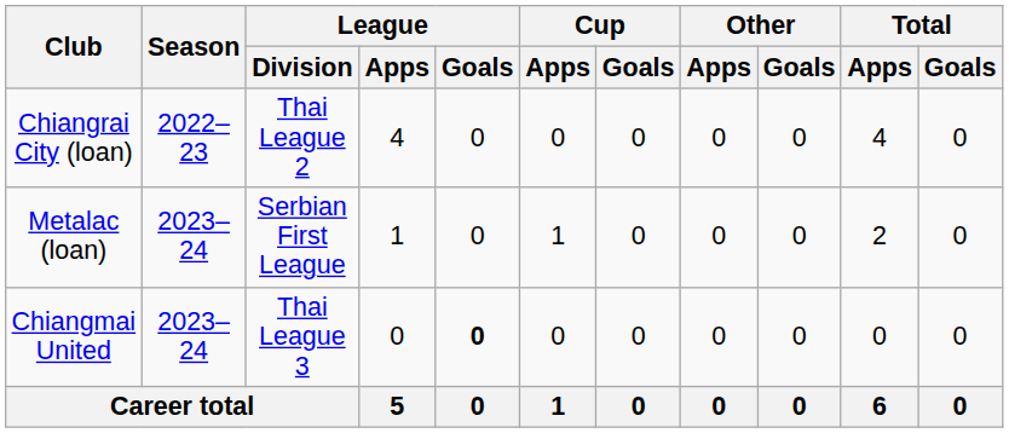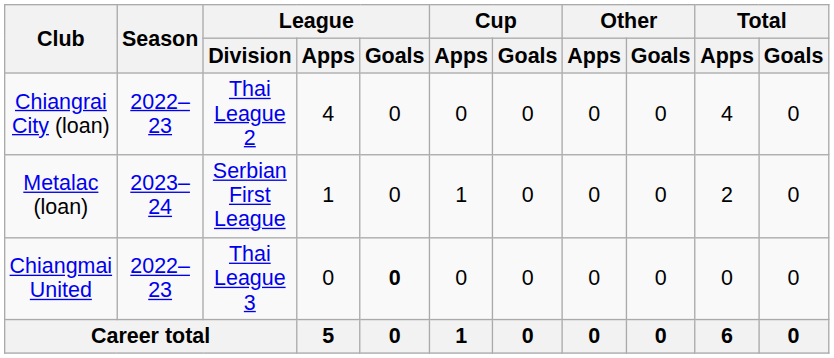Chiangmai United | Season: 2023–24 -> 2022–23
